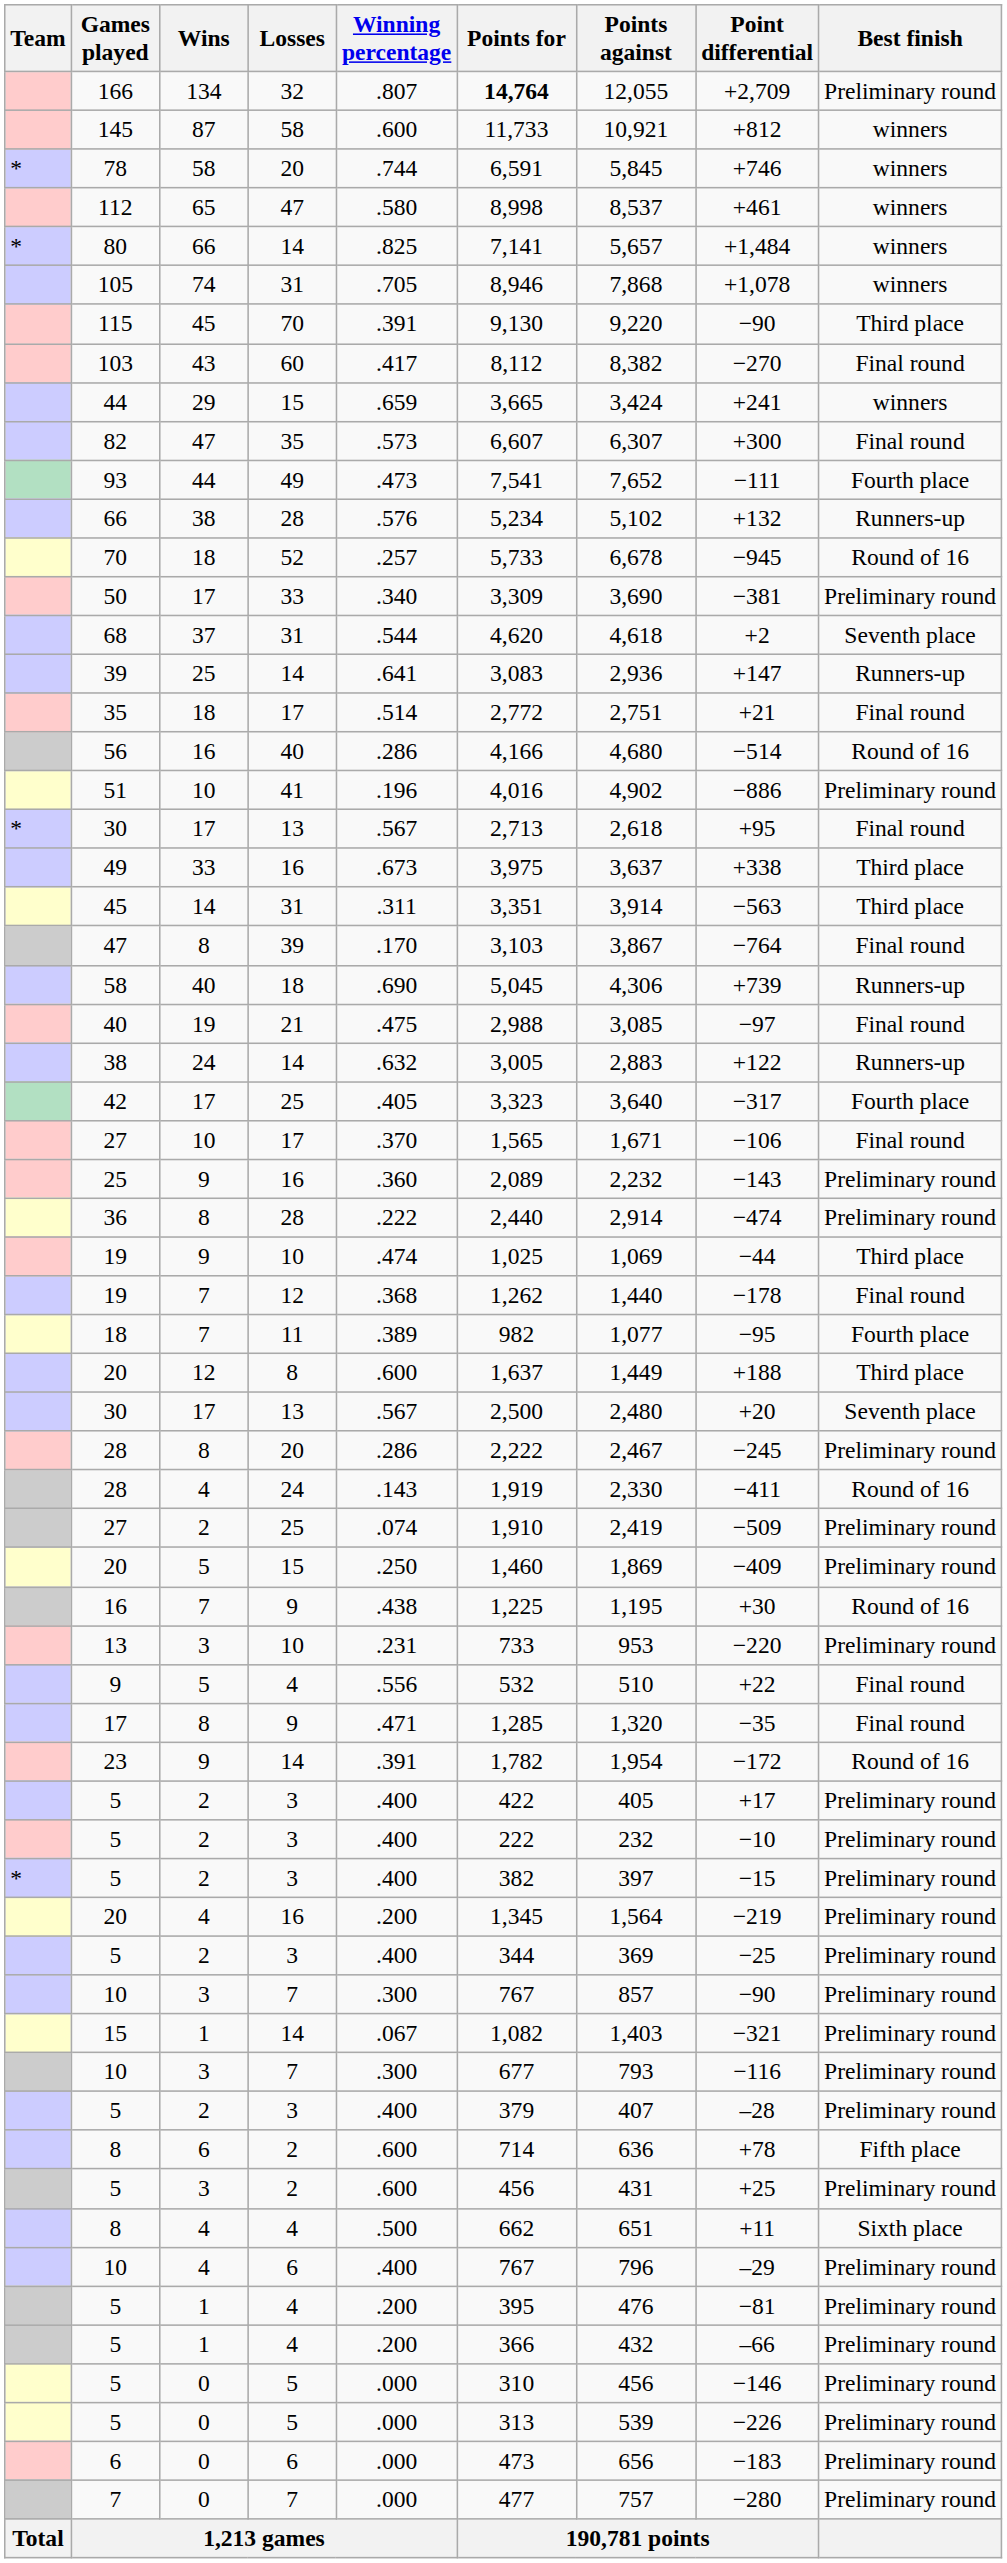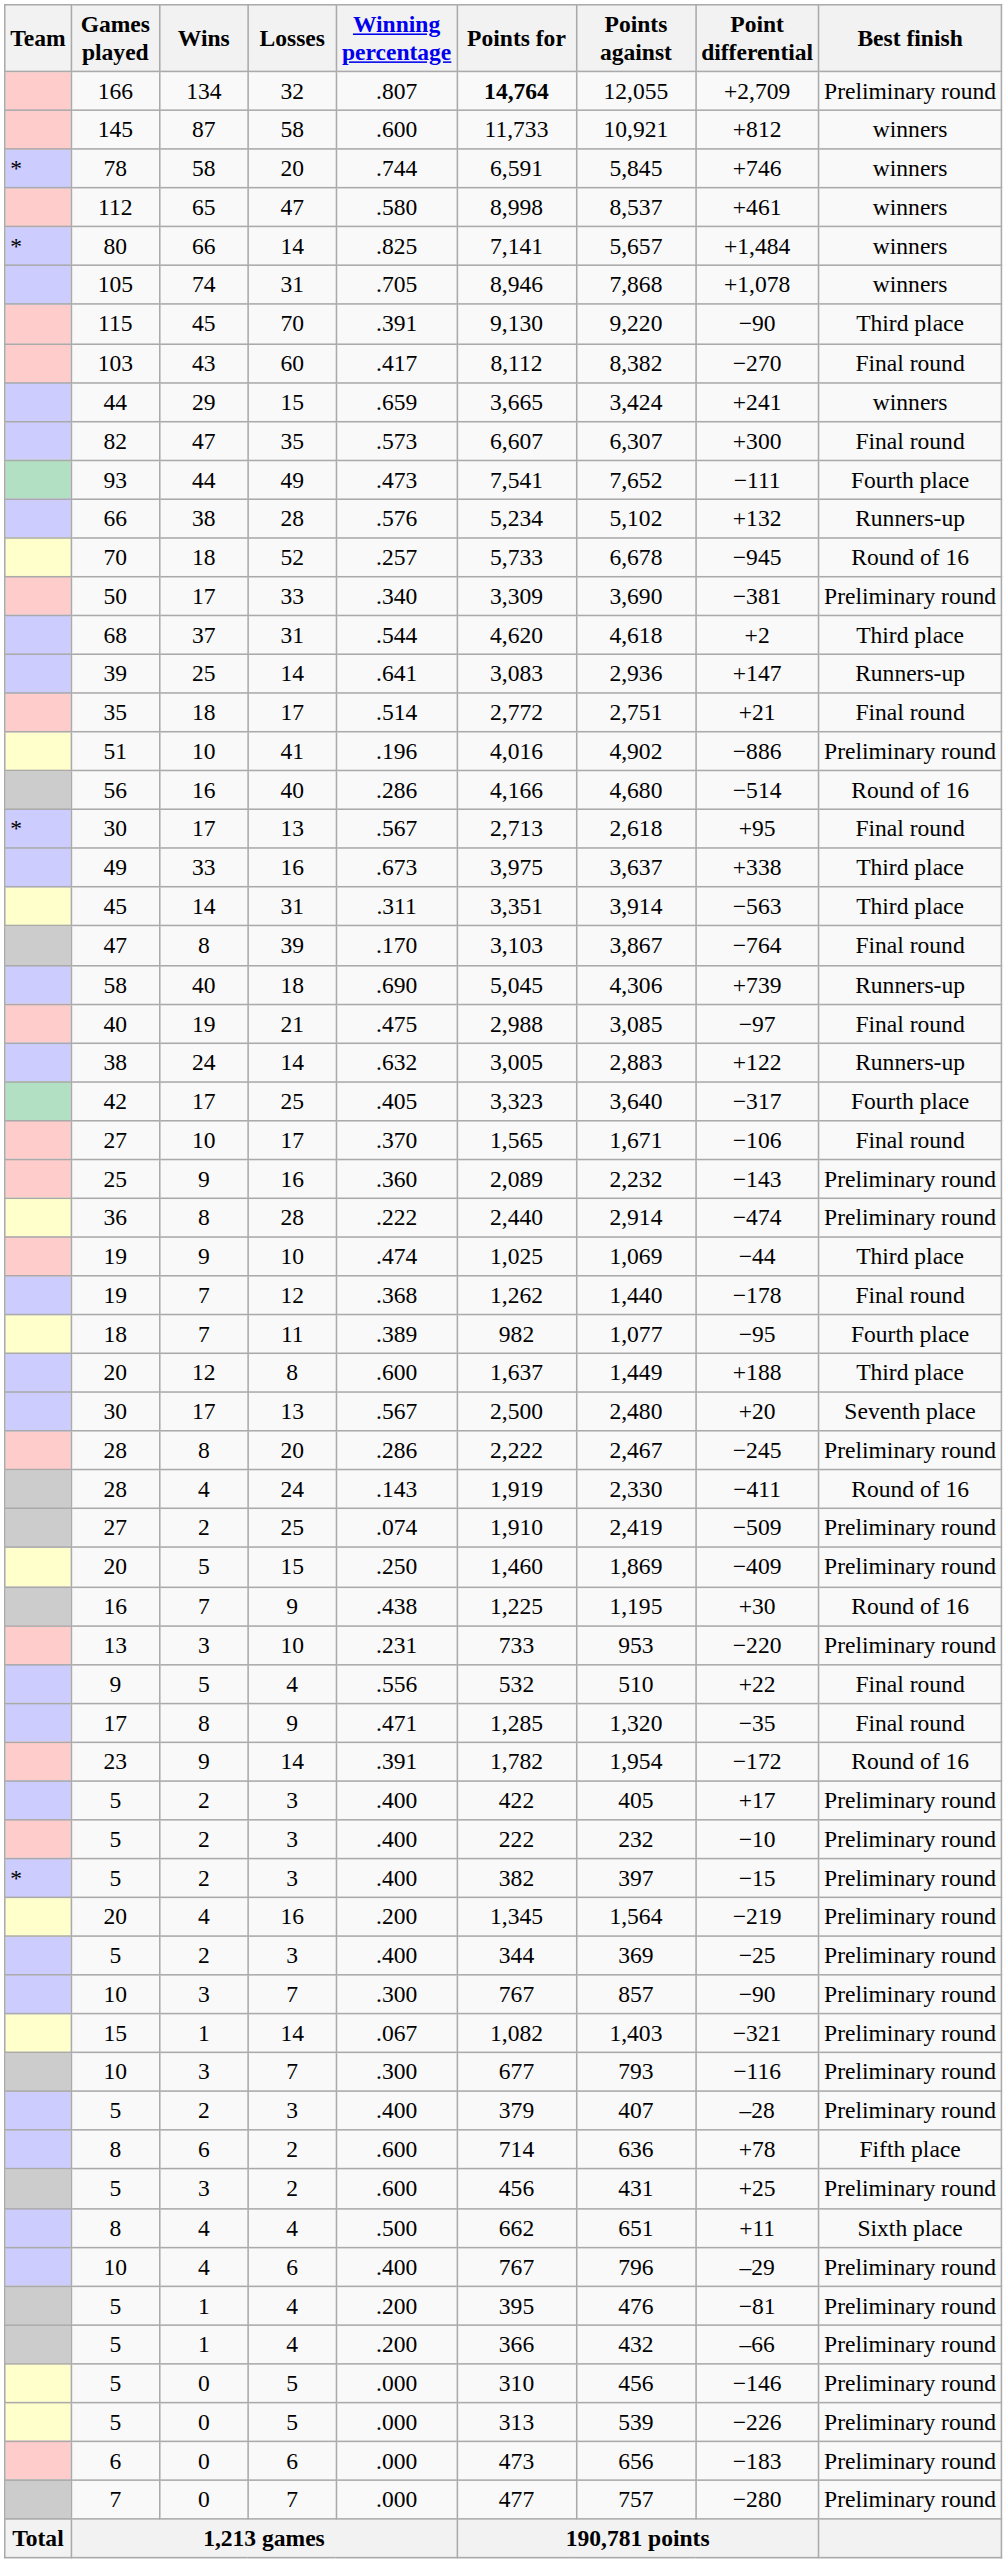68 | Best finish: Seventh place -> Third place
rows swapped: 56 <-> 51
